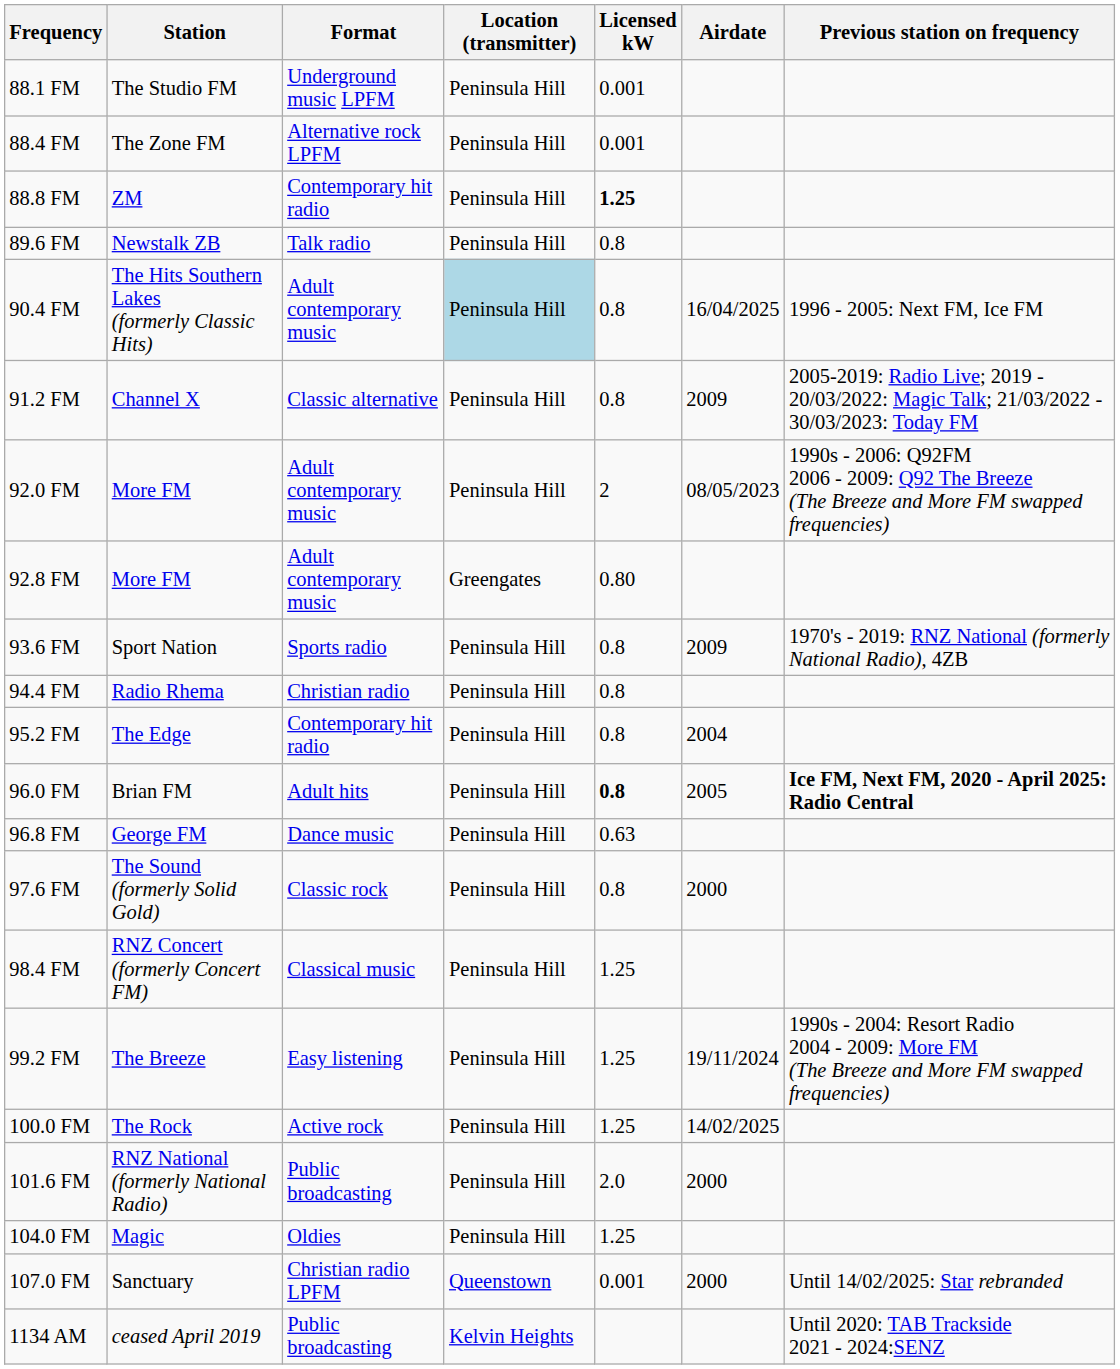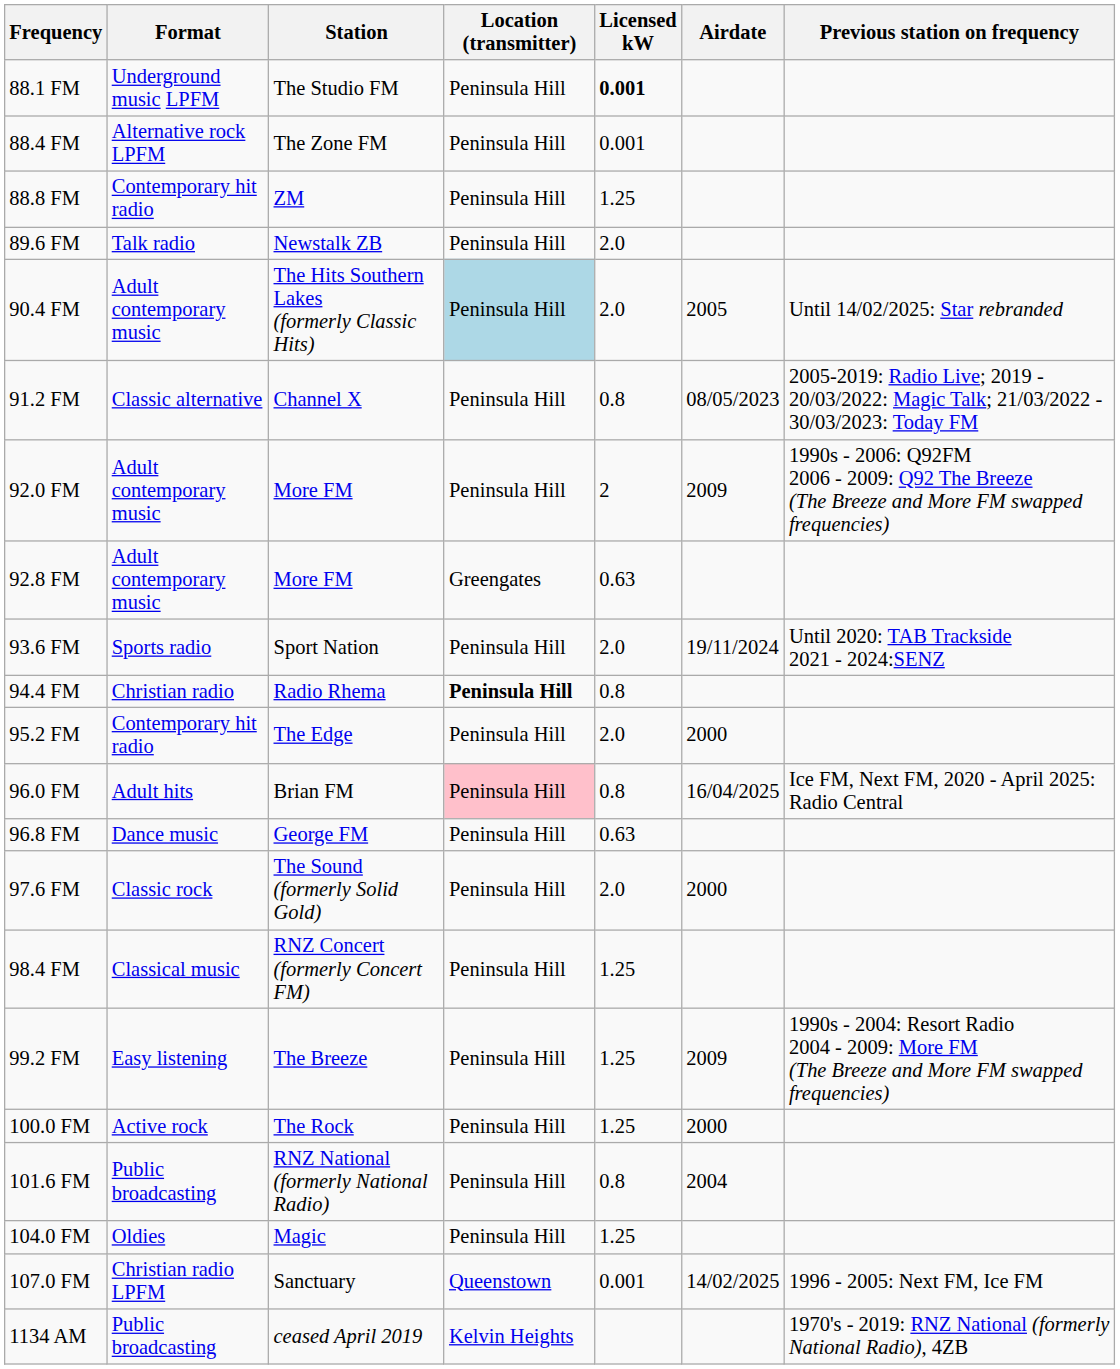columns swapped: Station <-> Format
88.1 FM | Licensed kW: normal -> bold
88.8 FM | Licensed kW: bold -> normal
89.6 FM | Licensed kW: 0.8 -> 2.0
90.4 FM | Licensed kW: 0.8 -> 2.0
90.4 FM | Airdate: 16/04/2025 -> 2005
90.4 FM | Previous station on frequency: 1996 - 2005: Next FM, Ice FM -> Until 14/02/2025: Star rebranded
91.2 FM | Airdate: 2009 -> 08/05/2023
92.0 FM | Airdate: 08/05/2023 -> 2009
92.8 FM | Licensed kW: 0.80 -> 0.63
93.6 FM | Licensed kW: 0.8 -> 2.0
93.6 FM | Airdate: 2009 -> 19/11/2024
93.6 FM | Previous station on frequency: 1970's - 2019: RNZ National (formerly National Radio), 4ZB -> Until 2020: TAB Trackside 2021 - 2024:SENZ
94.4 FM | Location (transmitter): normal -> bold
95.2 FM | Licensed kW: 0.8 -> 2.0
95.2 FM | Airdate: 2004 -> 2000
96.0 FM | Location (transmitter): no background -> pink background
96.0 FM | Licensed kW: bold -> normal
96.0 FM | Airdate: 2005 -> 16/04/2025
96.0 FM | Previous station on frequency: bold -> normal
97.6 FM | Licensed kW: 0.8 -> 2.0
99.2 FM | Airdate: 19/11/2024 -> 2009
100.0 FM | Airdate: 14/02/2025 -> 2000
101.6 FM | Licensed kW: 2.0 -> 0.8
101.6 FM | Airdate: 2000 -> 2004
107.0 FM | Airdate: 2000 -> 14/02/2025
107.0 FM | Previous station on frequency: Until 14/02/2025: Star rebranded -> 1996 - 2005: Next FM, Ice FM
1134 AM | Previous station on frequency: Until 2020: TAB Trackside 2021 - 2024:SENZ -> 1970's - 2019: RNZ National (formerly National Radio), 4ZB
